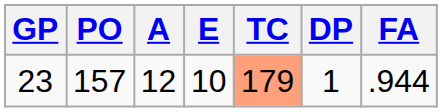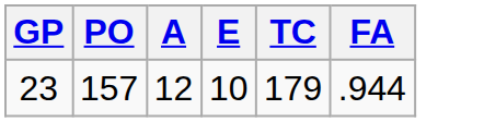- column: DP | 1
23 | TC: lightsalmon background -> no background
